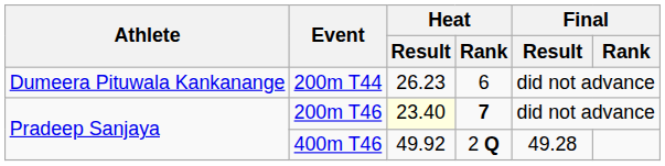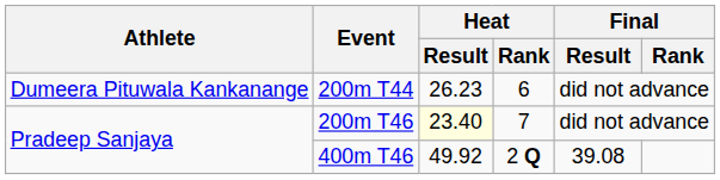200m T46 | Heat / Rank: bold -> normal
400m T46 | Final / Result: 49.28 -> 39.08
